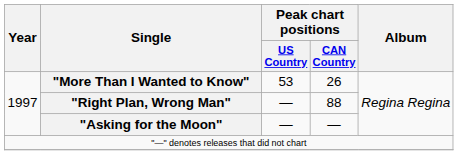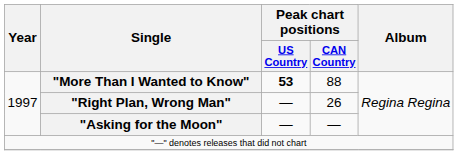"More Than I Wanted to Know" | Peak chart positions / US Country: normal -> bold
"More Than I Wanted to Know" | Peak chart positions / CAN Country: 26 -> 88
"Right Plan, Wrong Man" | Peak chart positions / CAN Country: 88 -> 26
